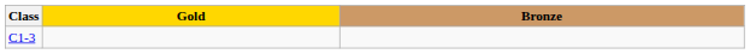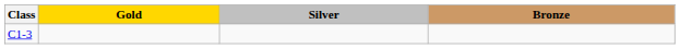+ column: Silver
